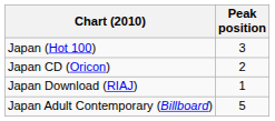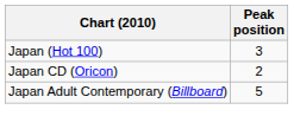- row: Japan Download (RIAJ) | 1
